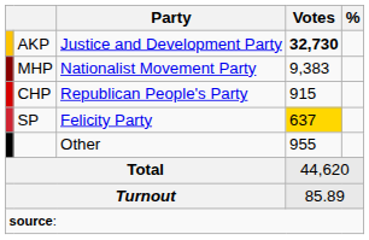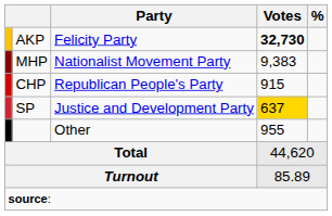AKP | Party: Justice and Development Party -> Felicity Party
SP | Party: Felicity Party -> Justice and Development Party
